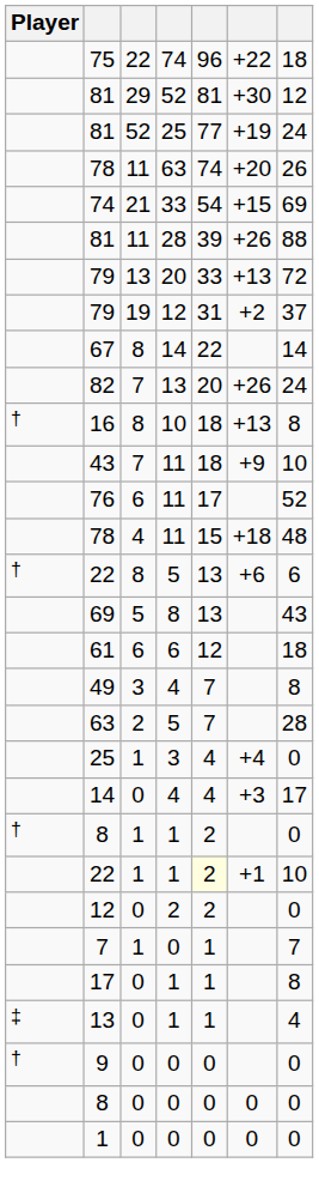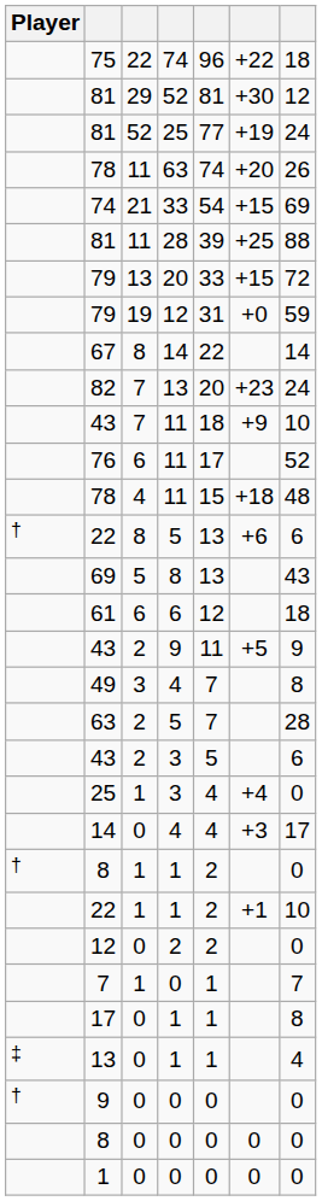81 / 28 | column 6: +26 -> +25
79 / 20 | column 6: +13 -> +15
79 / 12 | column 6: +2 -> +0
79 / 12 | column 7: 37 -> 59
82 | column 6: +26 -> +23
- row: † | 16 | 8 | 10 | 18 | +13 | 8
+ row: 43 | 2 | 9 | 11 | +5 | 9
+ row: 43 | 2 | 3 | 5 | 6
22 / 1 | column 5: lightyellow background -> no background
